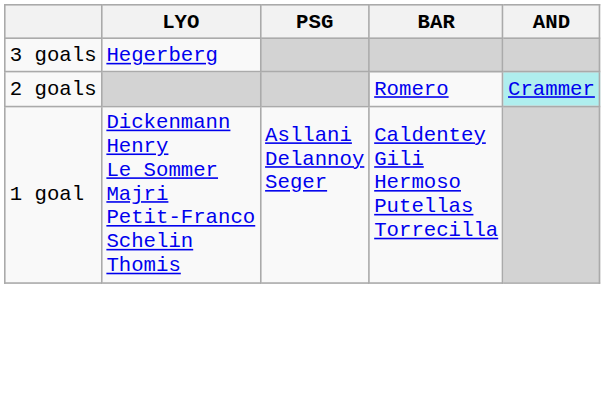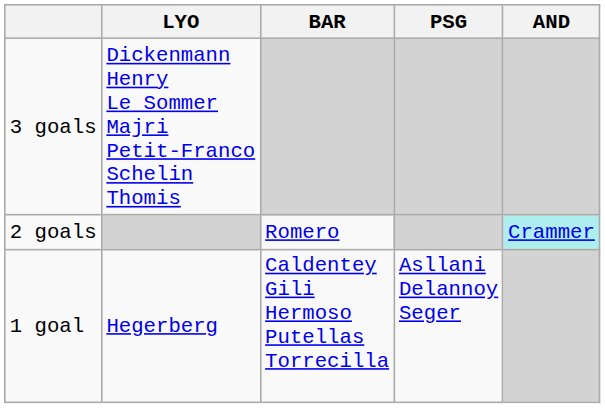columns swapped: PSG <-> BAR
3 goals | LYO: Hegerberg -> Dickenmann Henry Le Sommer Majri Petit-Franco Schelin Thomis
1 goal | LYO: Dickenmann Henry Le Sommer Majri Petit-Franco Schelin Thomis -> Hegerberg
